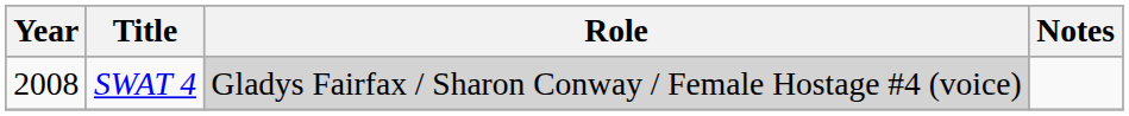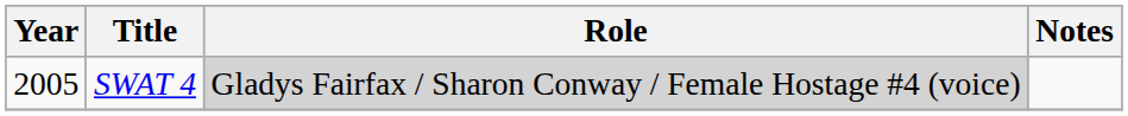SWAT 4 | Year: 2008 -> 2005
